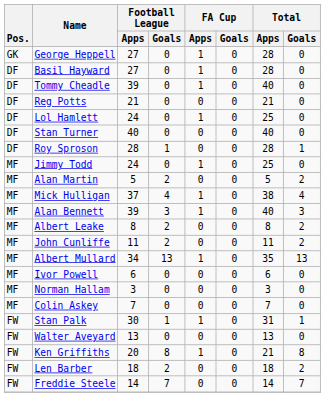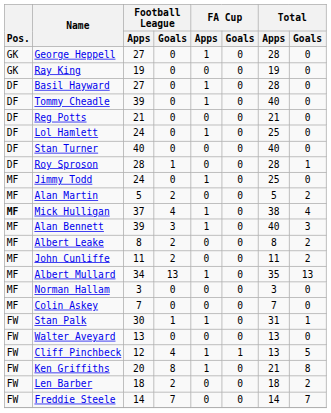+ row: GK | Ray King | 19 | 0 | 0 | 0 | 19 | 0
Mick Hulligan | Pos.: normal -> bold
- row: MF | Ivor Powell | 6 | 0 | 0 | 0 | 6 | 0
+ row: FW | Cliff Pinchbeck | 12 | 4 | 1 | 1 | 13 | 5
